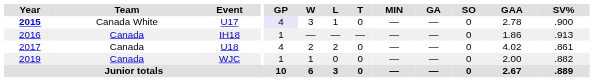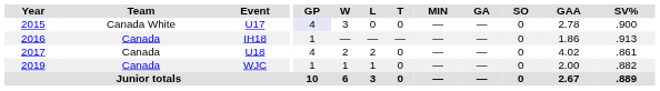U17 | Year: bold -> normal
U17 | L: 1 -> 0
WJC | L: 0 -> 1
